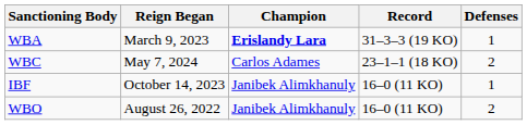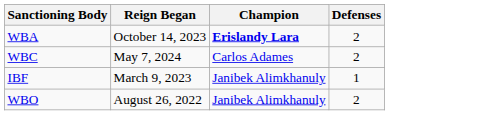- column: Record | 31–3–3 (19 KO) | 23–1–1 (18 KO) | 16–0 (11 KO) | 16–0 (11 KO)
WBA | Reign Began: March 9, 2023 -> October 14, 2023
WBA | Defenses: 1 -> 2
IBF | Reign Began: October 14, 2023 -> March 9, 2023
